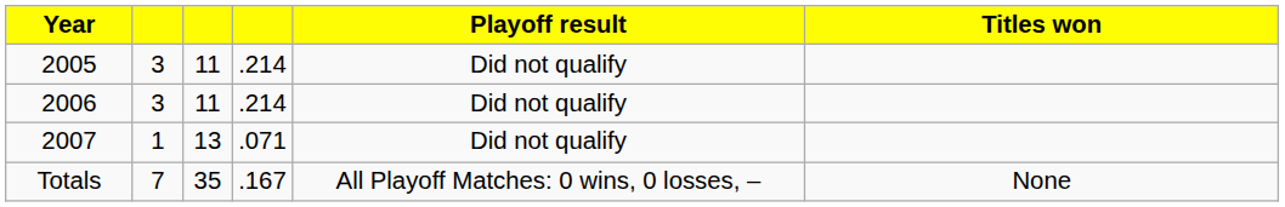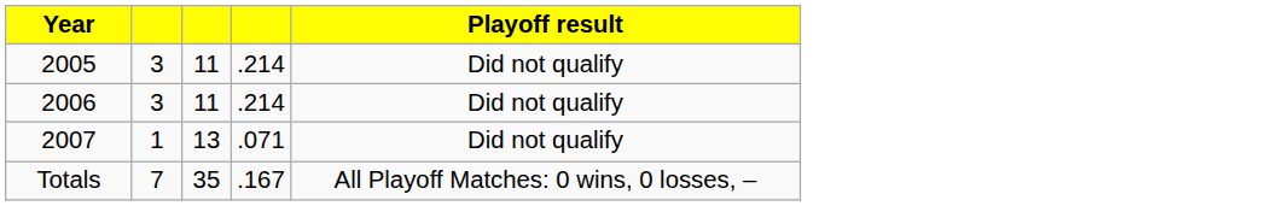- column: Titles won | None
